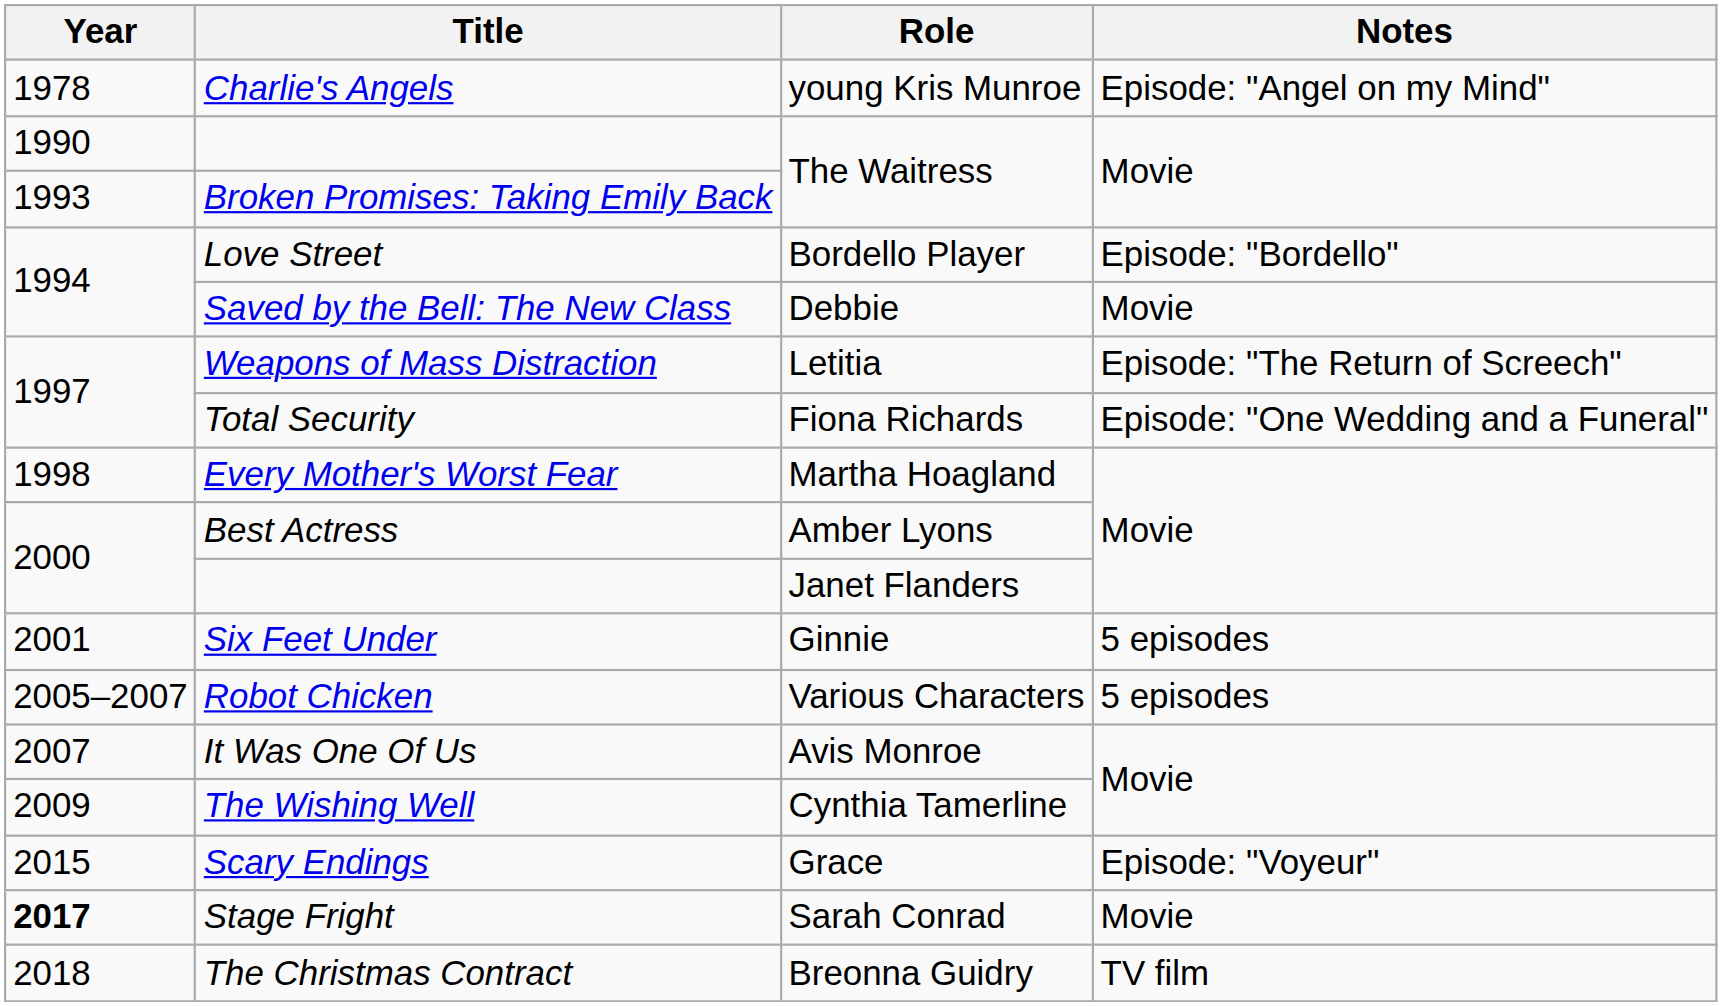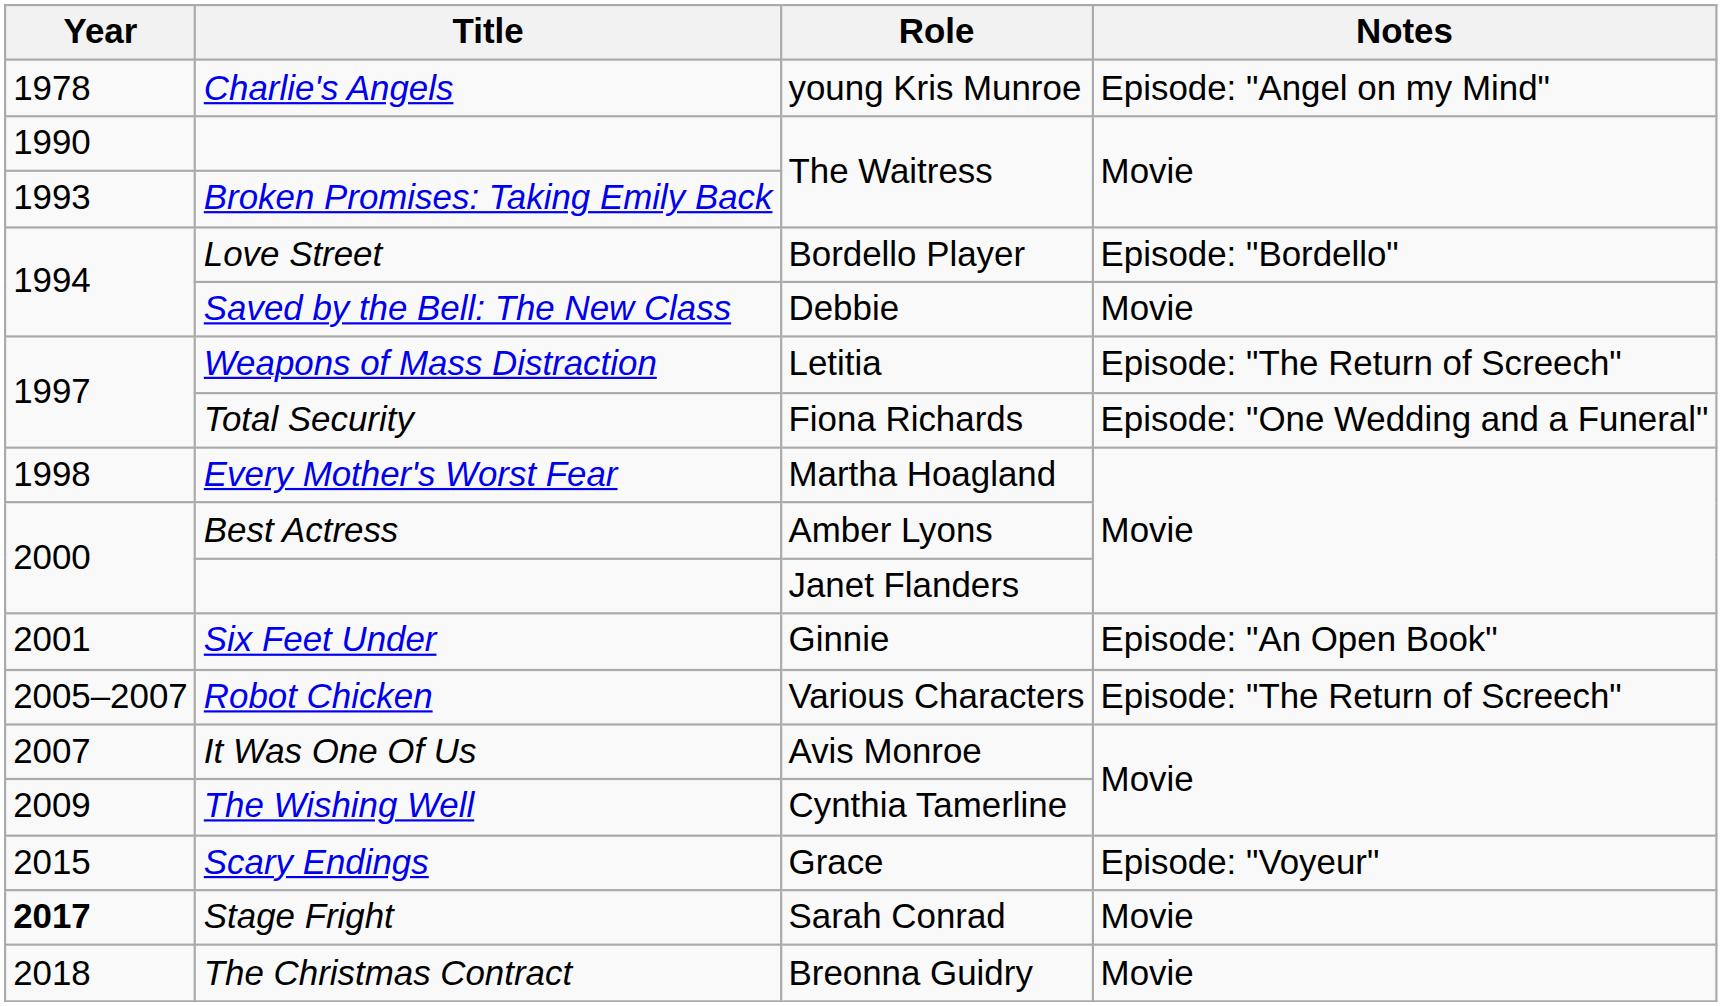Six Feet Under | Notes: 5 episodes -> Episode: "An Open Book"
Robot Chicken | Notes: 5 episodes -> Episode: "The Return of Screech"
The Christmas Contract | Notes: TV film -> Movie
